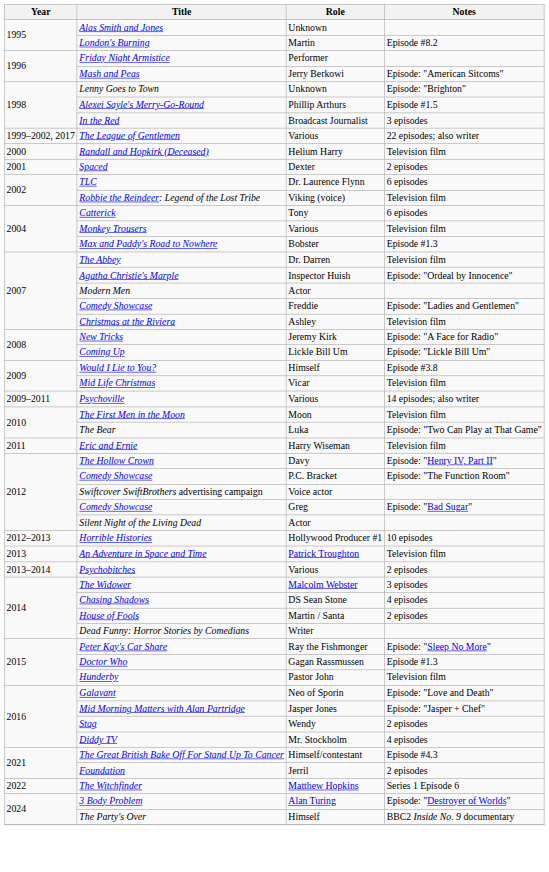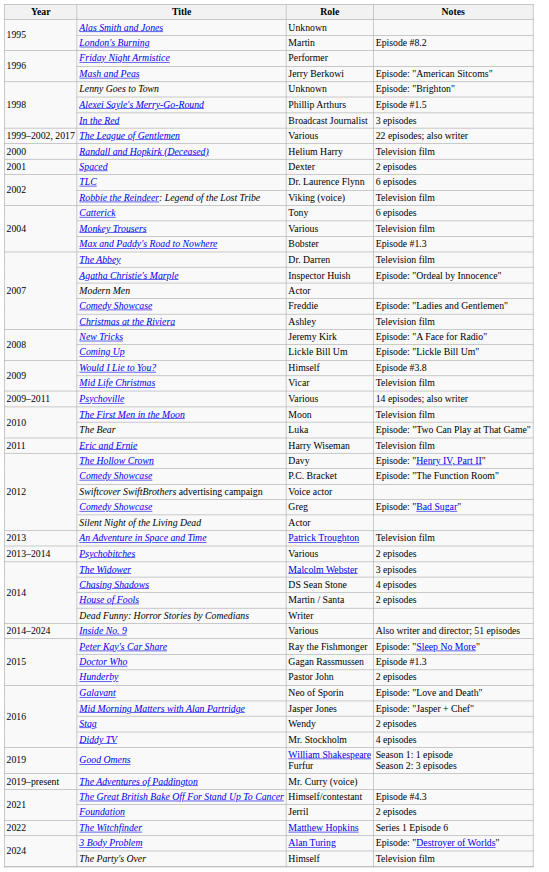- row: 2012–2013 | Horrible Histories | Hollywood Producer #1 | 10 episodes
+ row: 2014–2024 | Inside No. 9 | Various | Also writer and director; 51 episodes
Hunderby | Notes: Television film -> 2 episodes
+ row: 2019 | Good Omens | William Shakespeare Furfur | Season 1: 1 episode Season 2: 3 episodes
+ row: 2019–present | The Adventures of Paddington | Mr. Curry (voice)
The Party's Over | Notes: BBC2 Inside No. 9 documentary -> Television film
